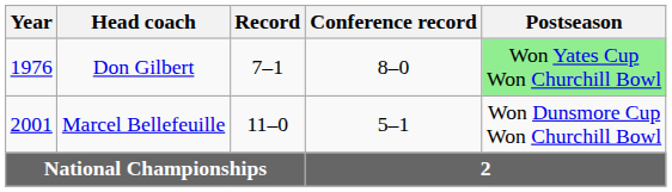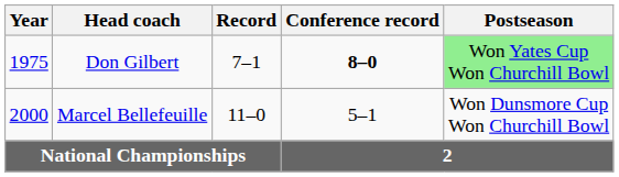Don Gilbert | Year: 1976 -> 1975
Don Gilbert | Conference record: normal -> bold
Marcel Bellefeuille | Year: 2001 -> 2000
